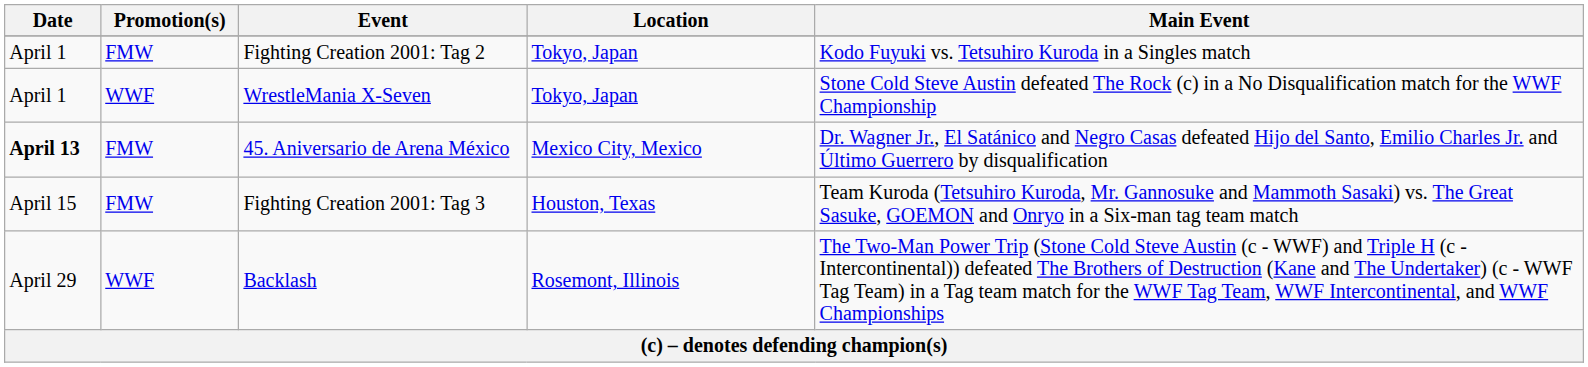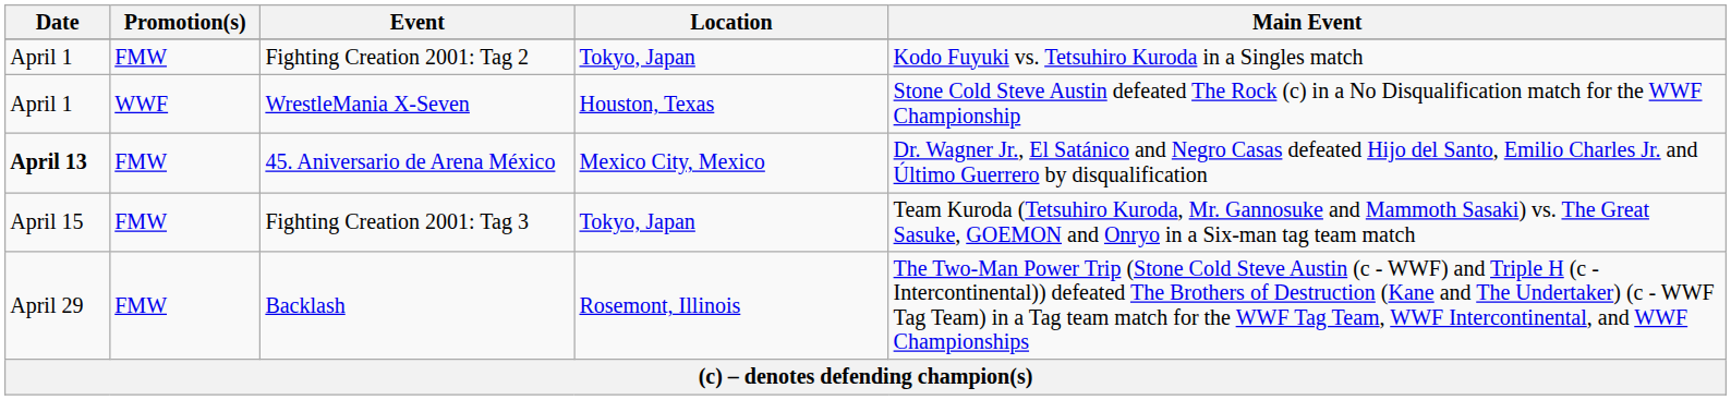WrestleMania X-Seven | Location: Tokyo, Japan -> Houston, Texas
Fighting Creation 2001: Tag 3 | Location: Houston, Texas -> Tokyo, Japan
Backlash | Promotion(s): WWF -> FMW
